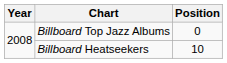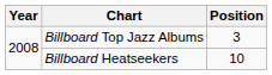Billboard Top Jazz Albums | Position: 0 -> 3
